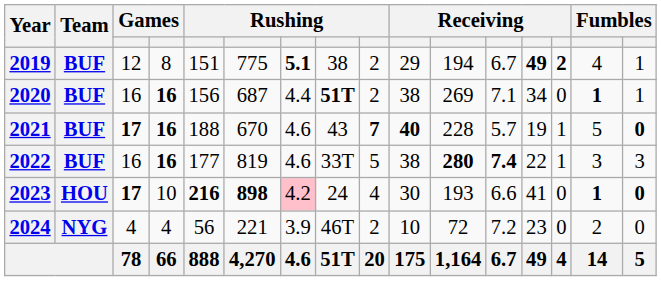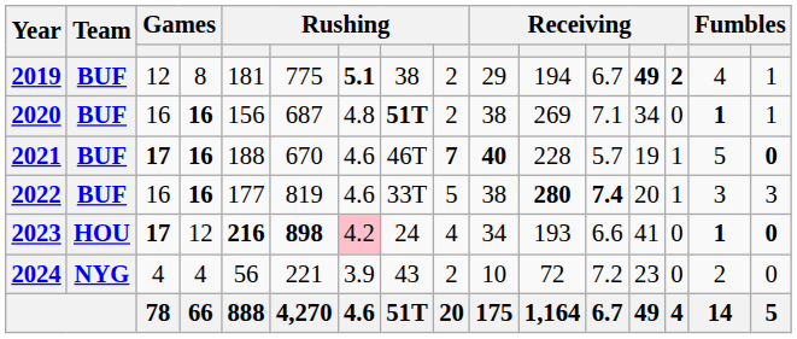2019 | column 5: 151 -> 181
2020 | column 7: 4.4 -> 4.8
2021 | column 8: 43 -> 46T
2022 | column 13: 22 -> 20
2023 | column 4: 10 -> 12
2023 | column 10: 30 -> 34
2024 | column 8: 46T -> 43
